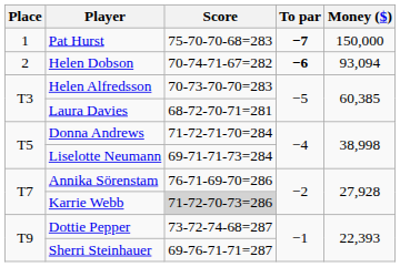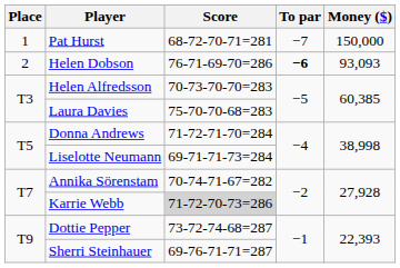Pat Hurst | Score: 75-70-70-68=283 -> 68-72-70-71=281
Pat Hurst | To par: bold -> normal
Helen Dobson | Score: 70-74-71-67=282 -> 76-71-69-70=286
Helen Dobson | Money ($): 93,094 -> 93,093
Laura Davies | Score: 68-72-70-71=281 -> 75-70-70-68=283
Annika Sörenstam | Score: 76-71-69-70=286 -> 70-74-71-67=282
